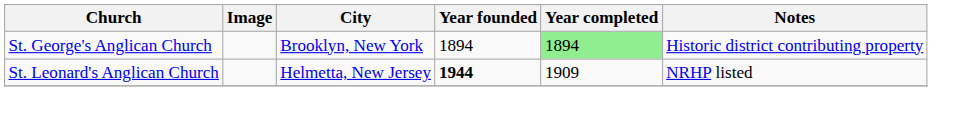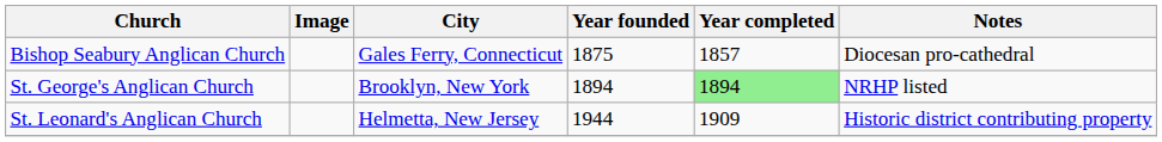+ row: Bishop Seabury Anglican Church | Gales Ferry, Connecticut | 1875 | 1857 | Diocesan pro-cathedral
St. George's Anglican Church | Notes: Historic district contributing property -> NRHP listed
St. Leonard's Anglican Church | Year founded: bold -> normal
St. Leonard's Anglican Church | Notes: NRHP listed -> Historic district contributing property
